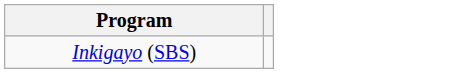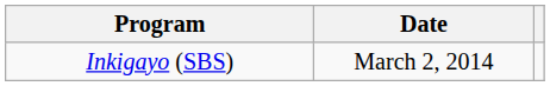+ column: Date | March 2, 2014
